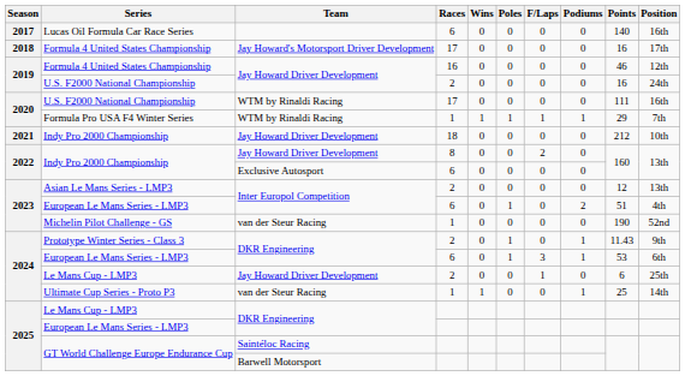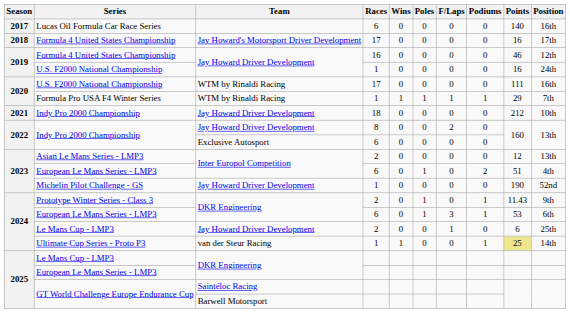2019 / U.S. F2000 National Championship | Races: 2 -> 1
Michelin Pilot Challenge - GS | Team: van der Steur Racing -> Jay Howard Driver Development
Ultimate Cup Series - Proto P3 | Points: no background -> khaki background
